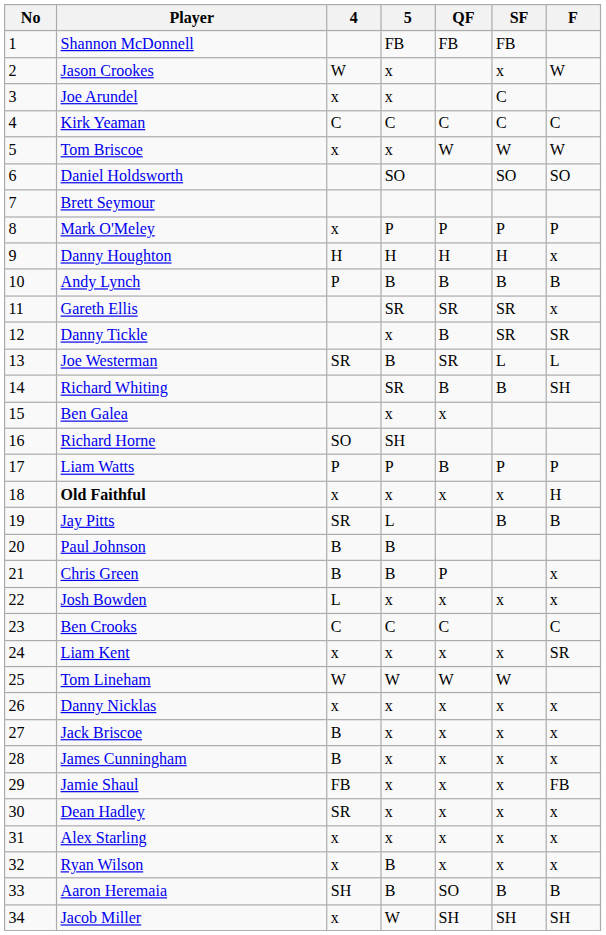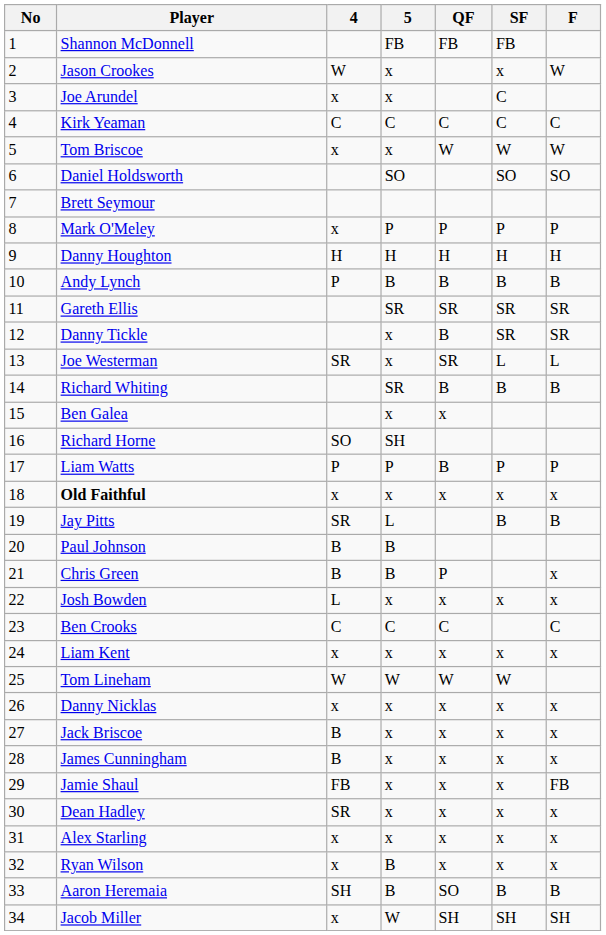Danny Houghton | F: x -> H
Gareth Ellis | F: x -> SR
Joe Westerman | 5: B -> x
Richard Whiting | F: SH -> B
Old Faithful | F: H -> x
Liam Kent | F: SR -> x
